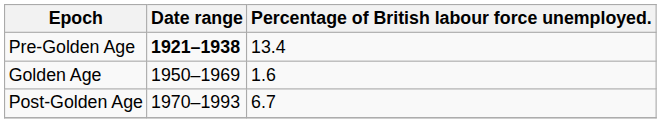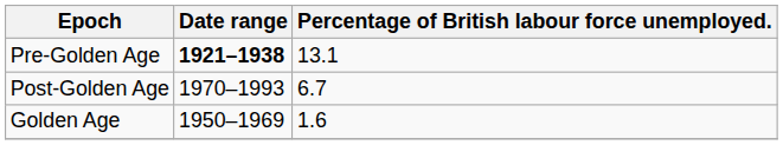Pre-Golden Age | Percentage of British labour force unemployed.: 13.4 -> 13.1
rows swapped: Golden Age <-> Post-Golden Age
